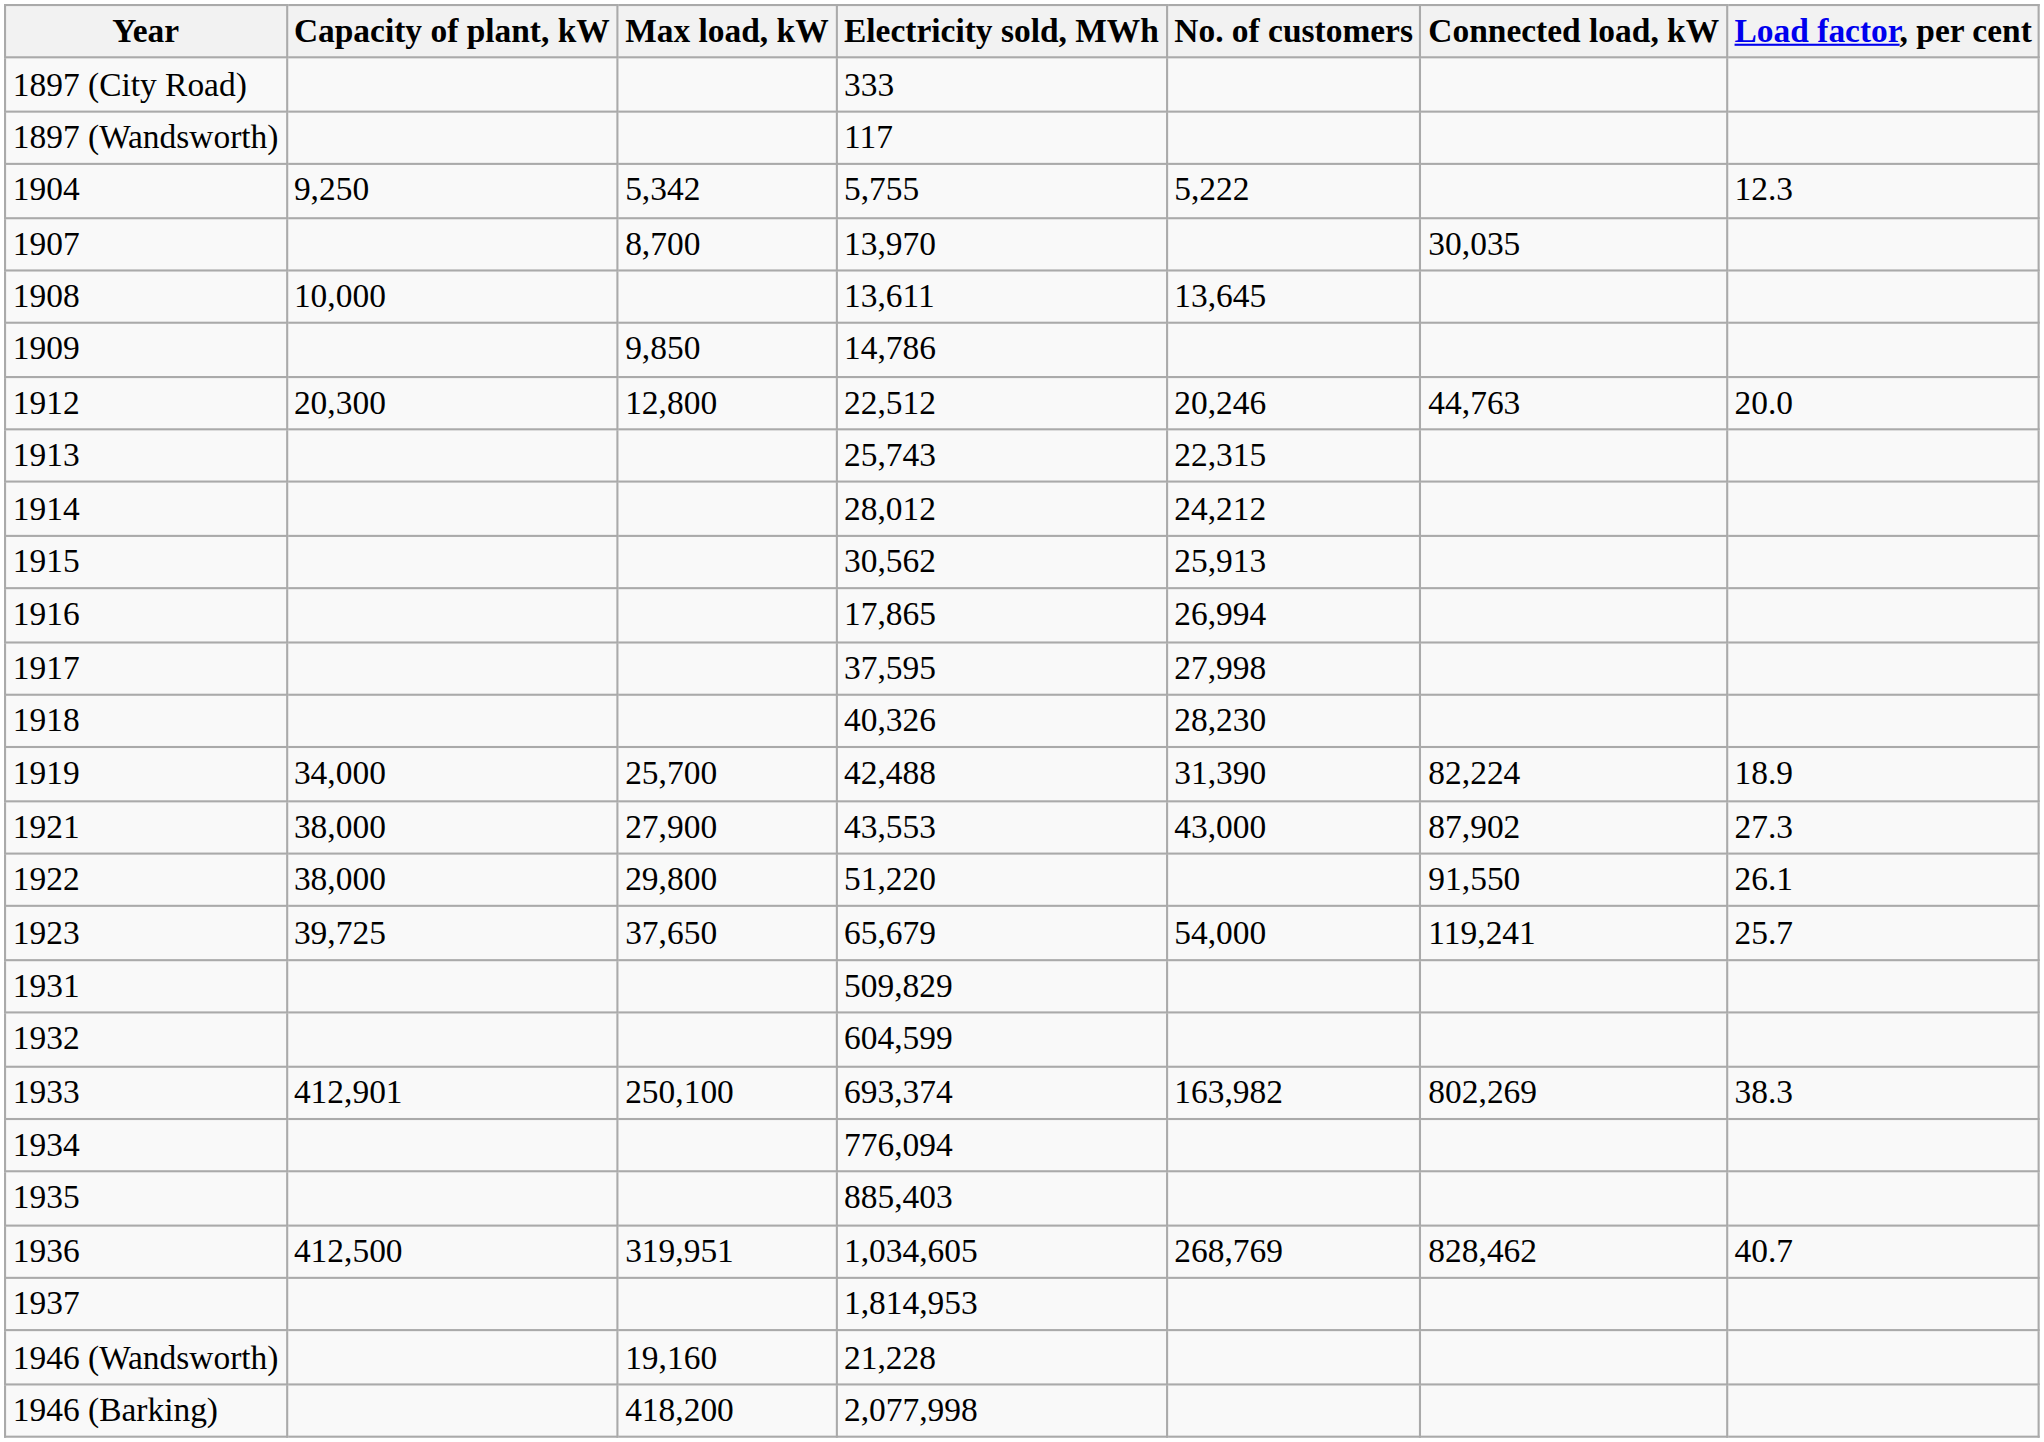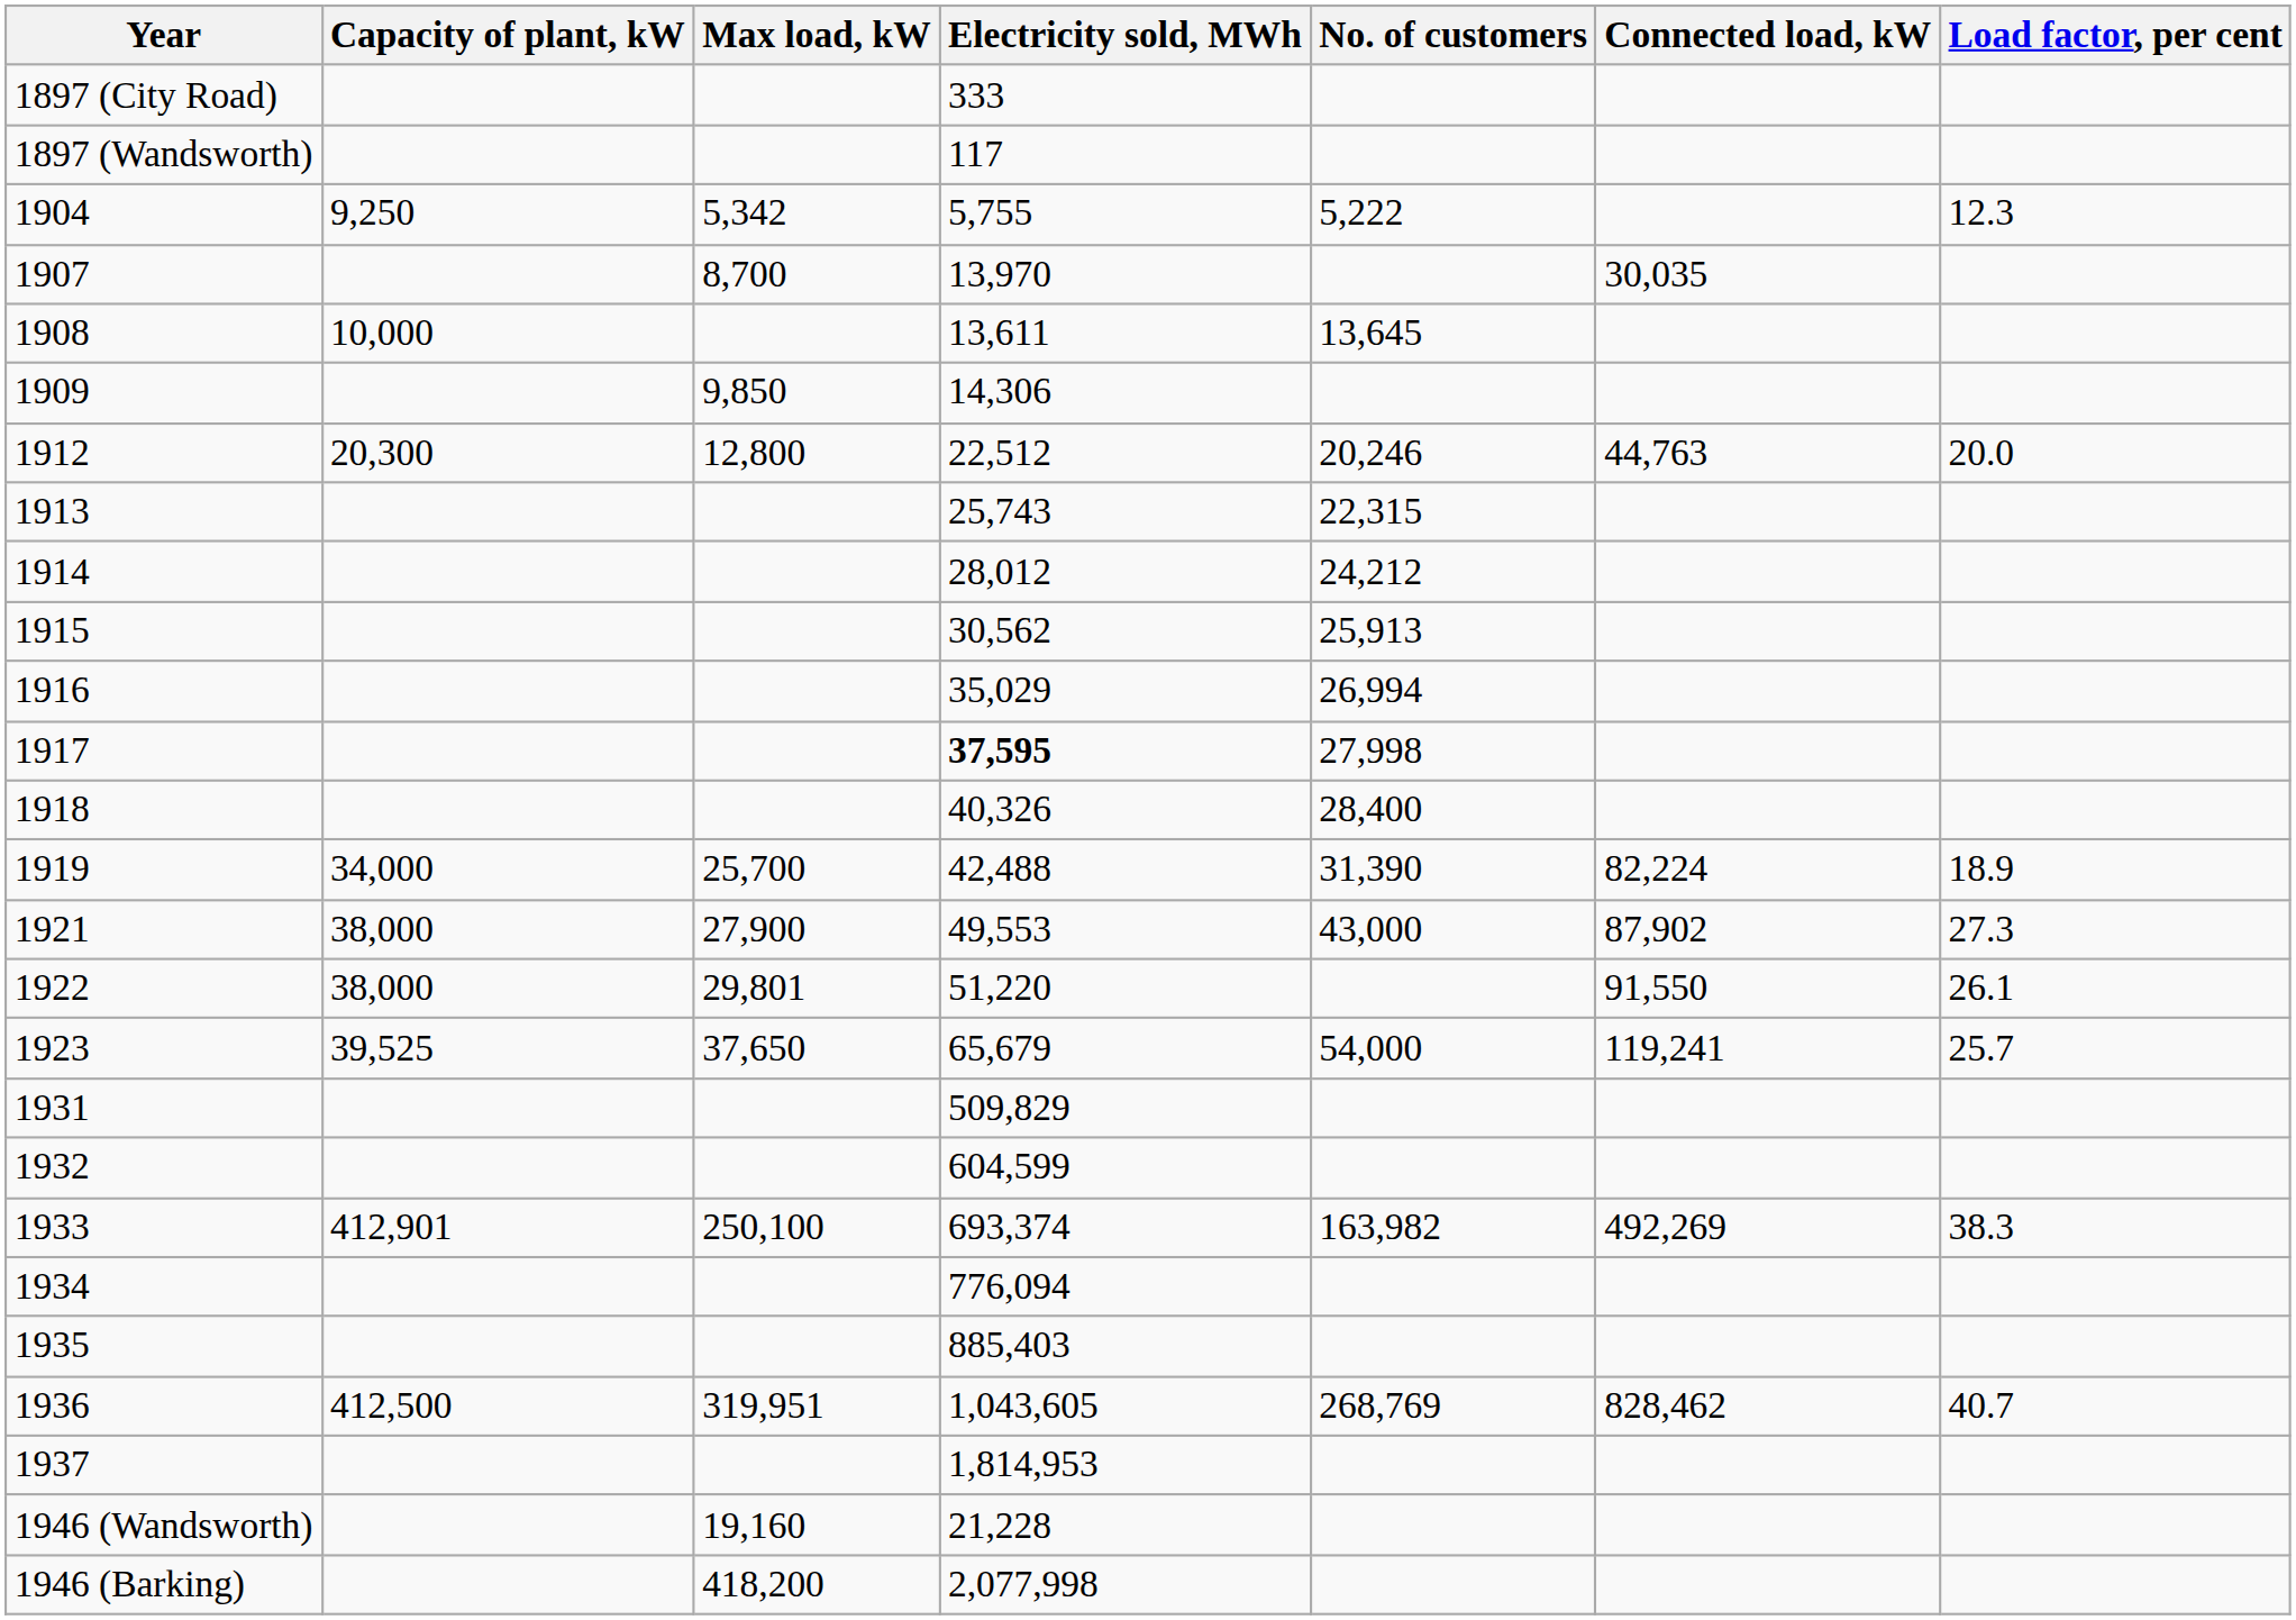1909 | Electricity sold, MWh: 14,786 -> 14,306
1916 | Electricity sold, MWh: 17,865 -> 35,029
1917 | Electricity sold, MWh: normal -> bold
1918 | No. of customers: 28,230 -> 28,400
1921 | Electricity sold, MWh: 43,553 -> 49,553
1922 | Max load, kW: 29,800 -> 29,801
1923 | Capacity of plant, kW: 39,725 -> 39,525
1933 | Connected load, kW: 802,269 -> 492,269
1936 | Electricity sold, MWh: 1,034,605 -> 1,043,605
